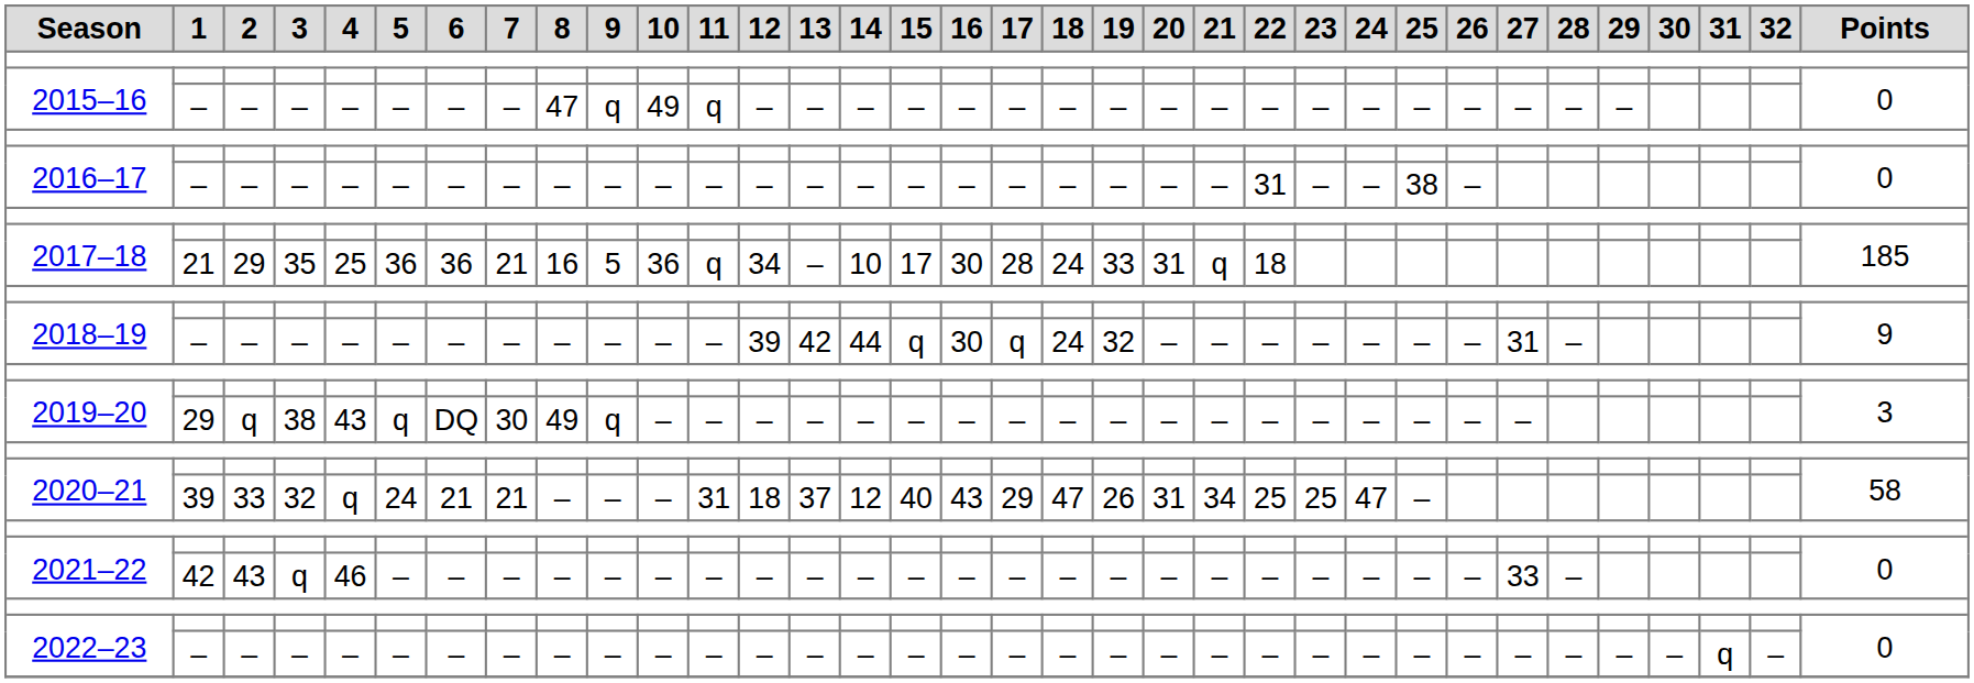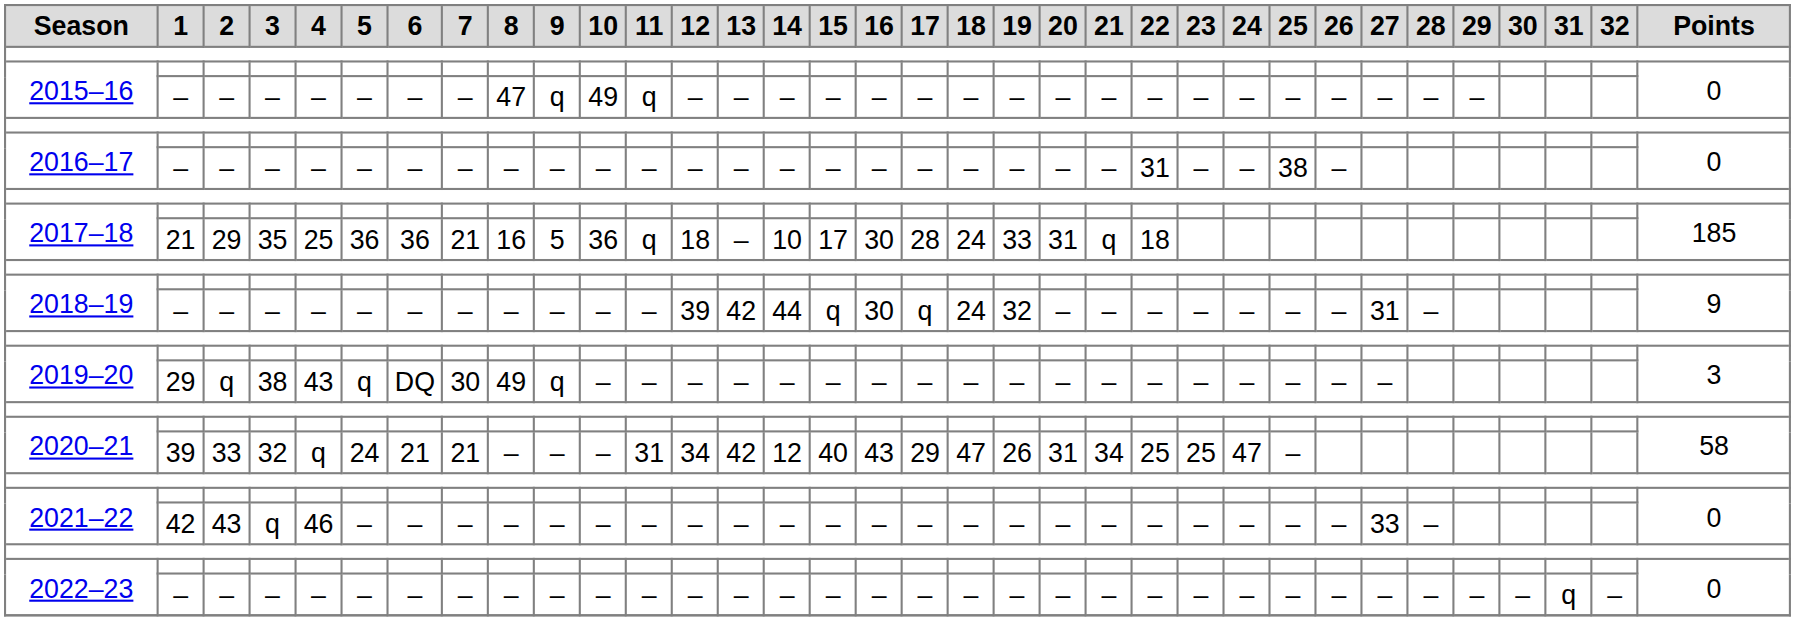2017–18 / 21 | 12: 34 -> 18
2020–21 / 39 | 12: 18 -> 34
2020–21 / 39 | 13: 37 -> 42
